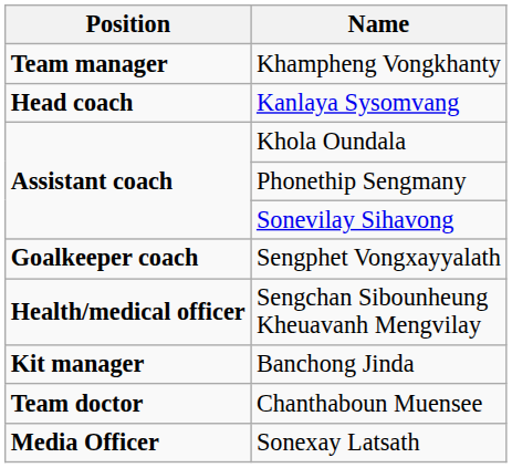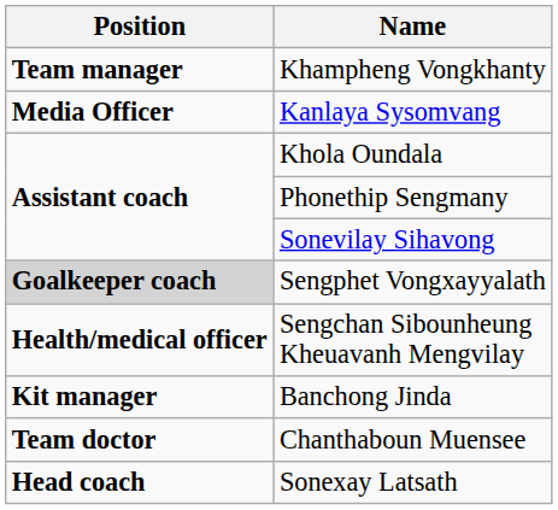Kanlaya Sysomvang | Position: Head coach -> Media Officer
Sengphet Vongxayyalath | Position: no background -> lightgrey background
Sonexay Latsath | Position: Media Officer -> Head coach
